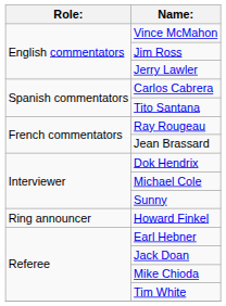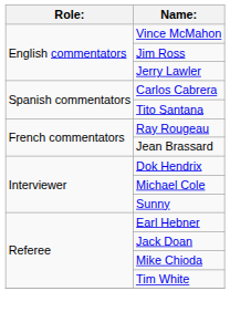- row: Ring announcer | Howard Finkel
